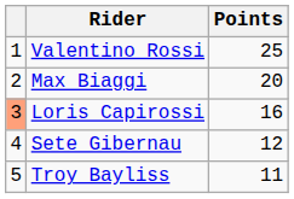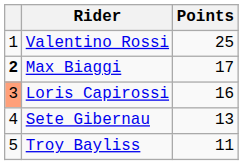Max Biaggi | column 1: normal -> bold
Max Biaggi | Points: 20 -> 17
Sete Gibernau | Points: 12 -> 13
